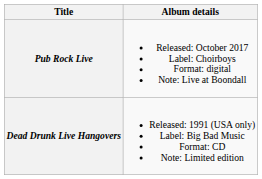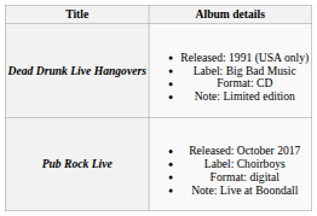rows swapped: Dead Drunk Live Hangovers <-> Pub Rock Live
